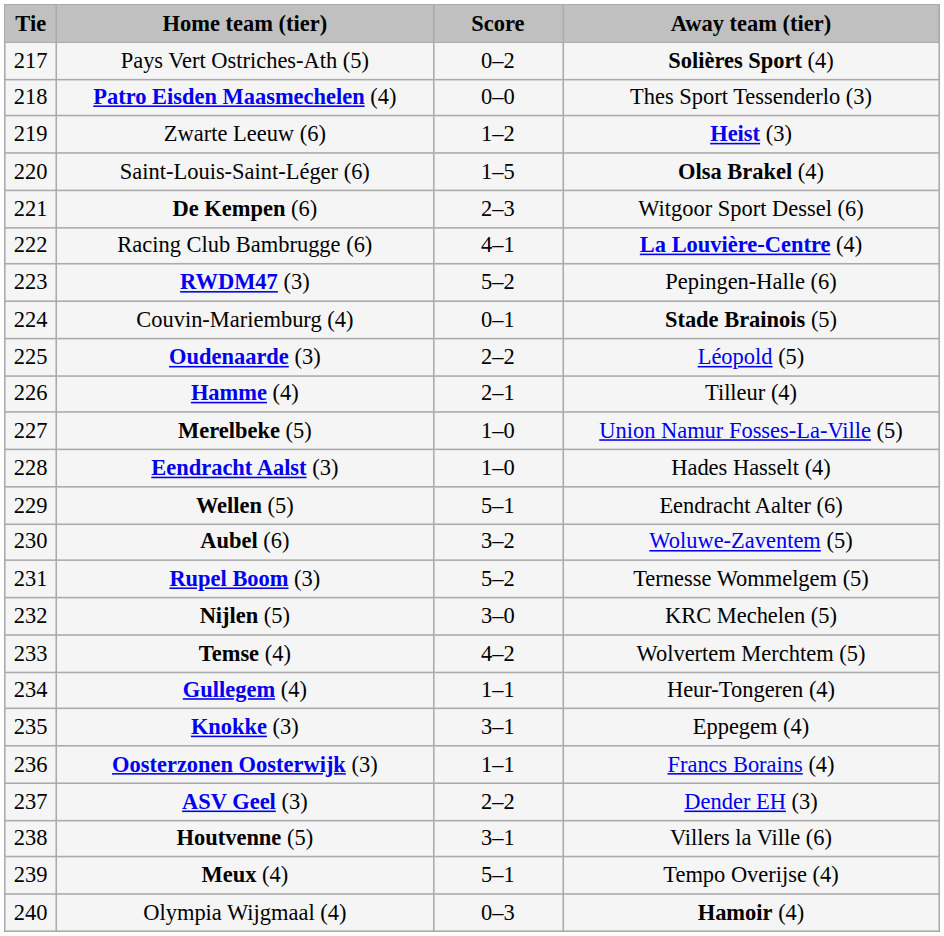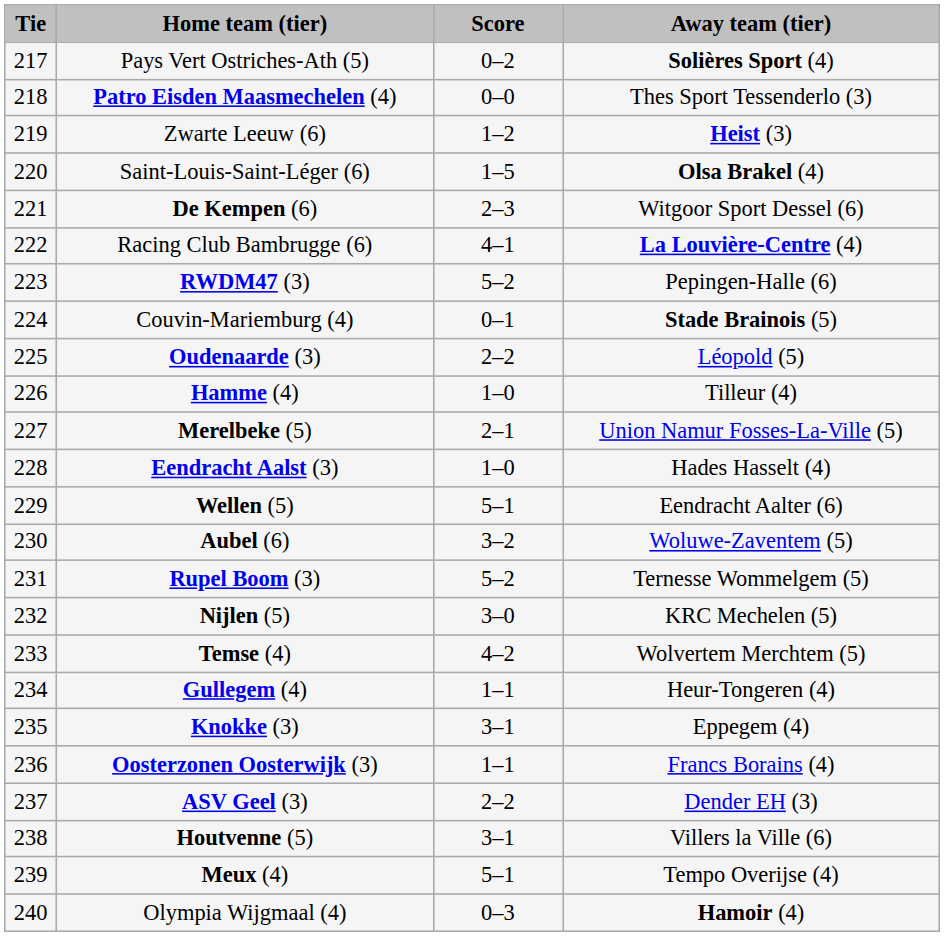Hamme (4) | Score: 2–1 -> 1–0
Merelbeke (5) | Score: 1–0 -> 2–1
